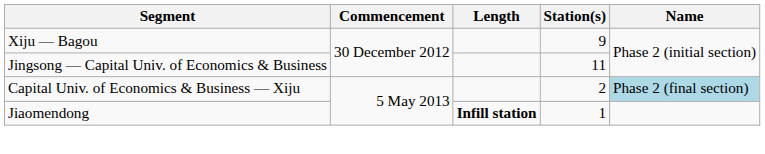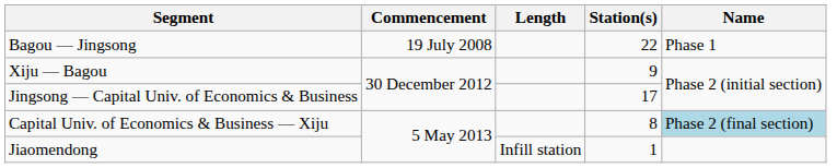+ row: Bagou — Jingsong | 19 July 2008 | 22 | Phase 1
Jingsong — Capital Univ. of Economics & Business | Station(s): 11 -> 17
Capital Univ. of Economics & Business — Xiju | Station(s): 2 -> 8
Jiaomendong | Length: bold -> normal
